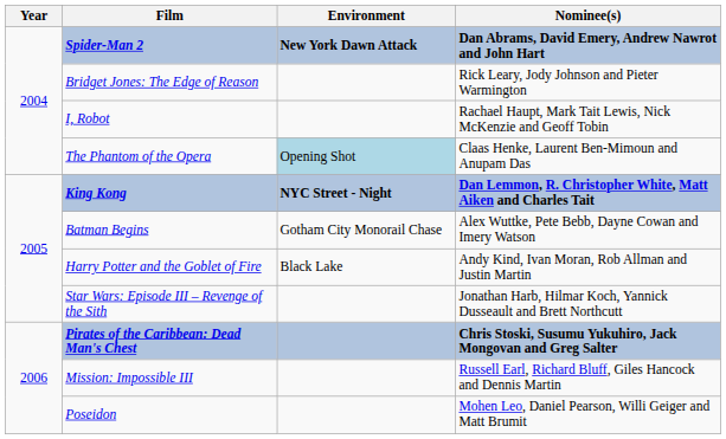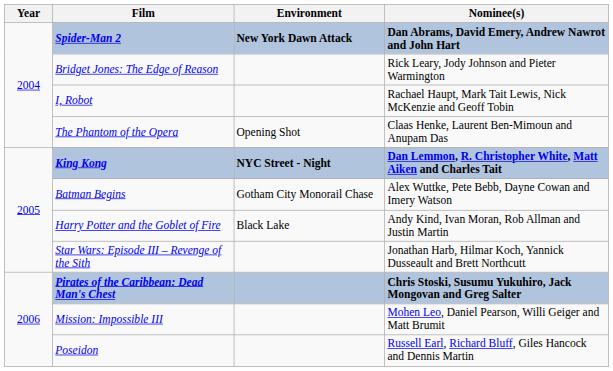The Phantom of the Opera | Environment: lightblue background -> no background
Mission: Impossible III | Nominee(s): Russell Earl, Richard Bluff, Giles Hancock and Dennis Martin -> Mohen Leo, Daniel Pearson, Willi Geiger and Matt Brumit
Poseidon | Nominee(s): Mohen Leo, Daniel Pearson, Willi Geiger and Matt Brumit -> Russell Earl, Richard Bluff, Giles Hancock and Dennis Martin
